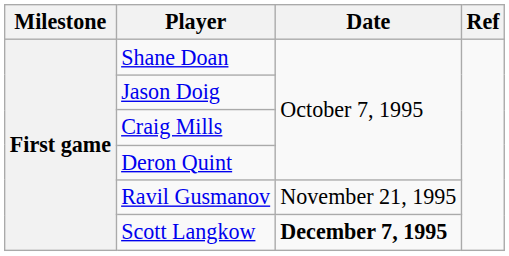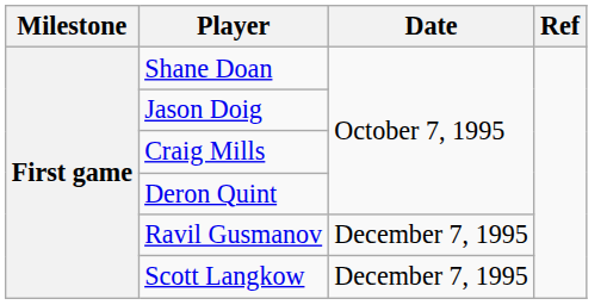Ravil Gusmanov | Date: November 21, 1995 -> December 7, 1995
Scott Langkow | Date: bold -> normal
